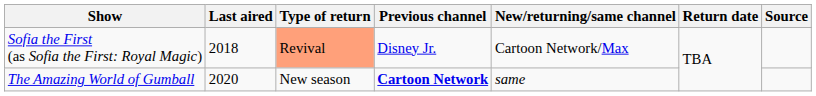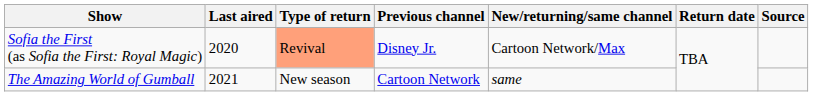Sofia the First (as Sofia the First: Royal Magic) | Last aired: 2018 -> 2020
The Amazing World of Gumball | Last aired: 2020 -> 2021
The Amazing World of Gumball | Previous channel: bold -> normal
